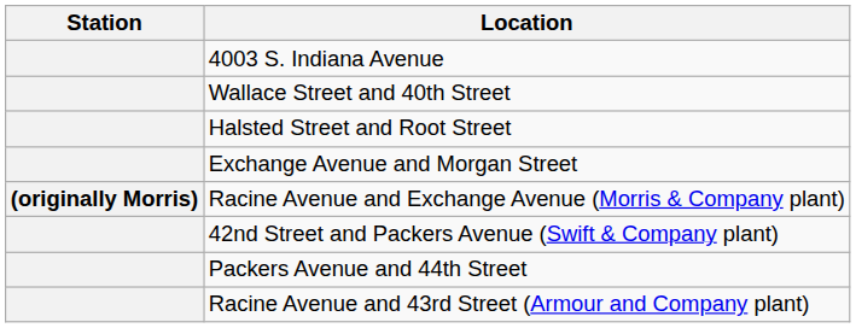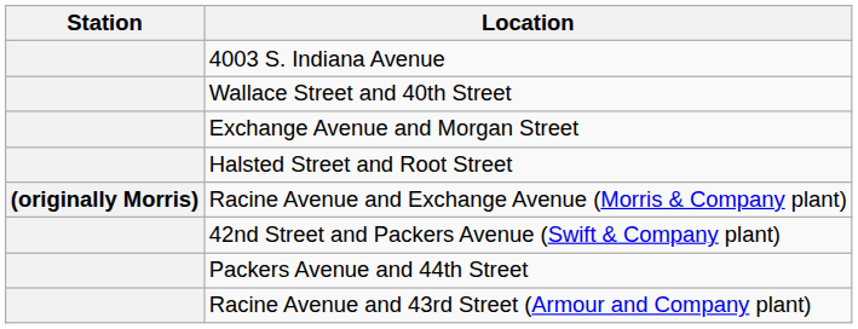rows swapped: Halsted Street and Root Street <-> Exchange Avenue and Morgan Street
